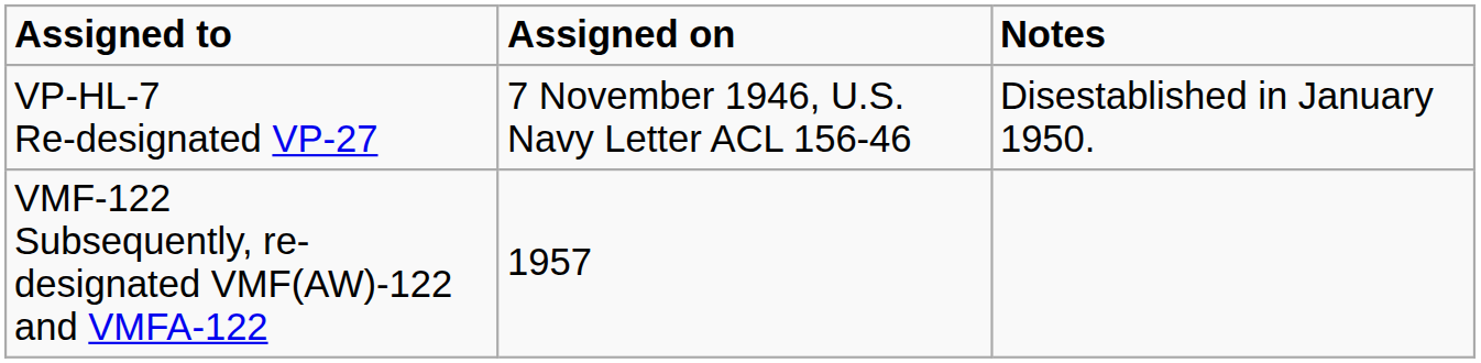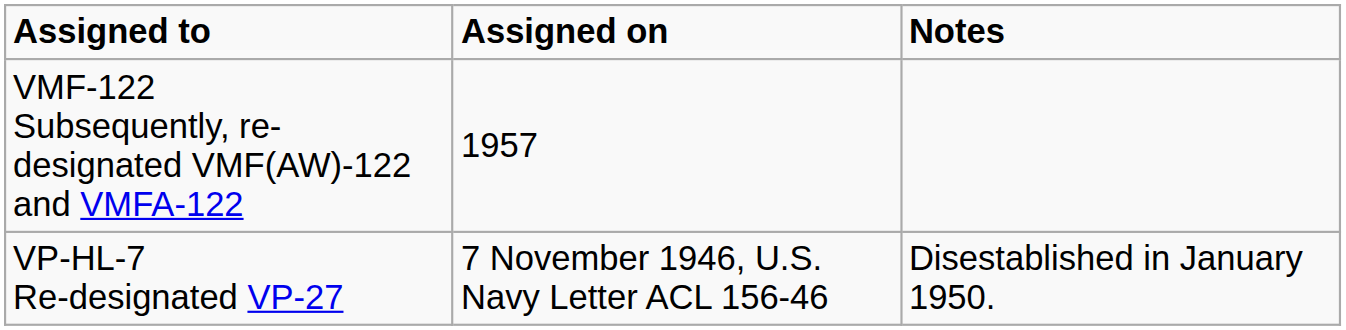rows swapped: VP-HL-7 Re-designated VP-27 <-> VMF-122 Subsequently, re-designated VMF(AW)-122 and VMFA-122
